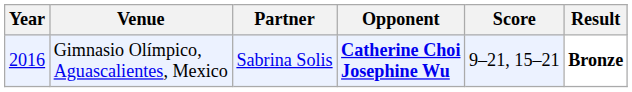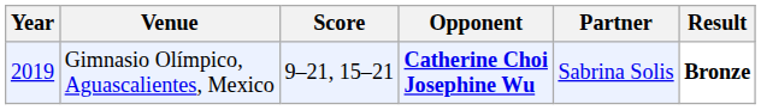columns swapped: Partner <-> Score
Gimnasio Olímpico, Aguascalientes, Mexico | Year: 2016 -> 2019
